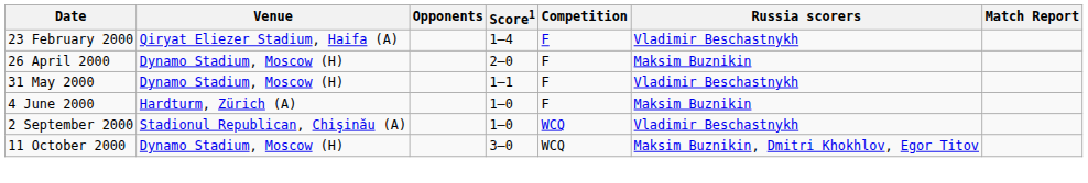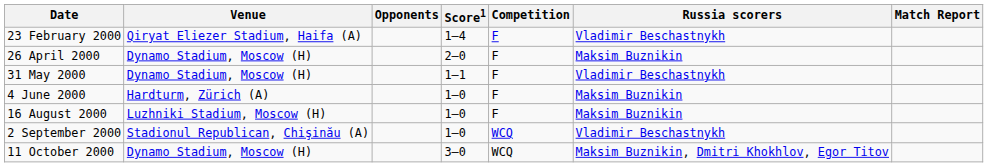+ row: 16 August 2000 | Luzhniki Stadium, Moscow (H) | 1–0 | F | Maksim Buznikin
